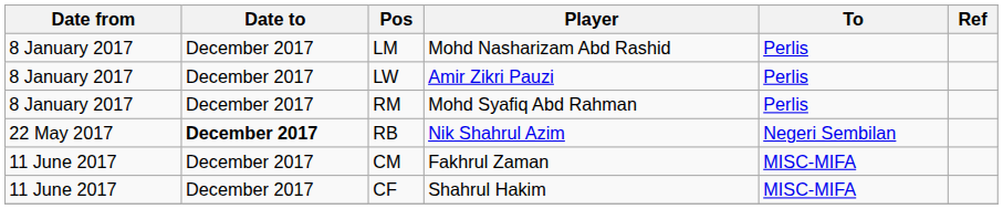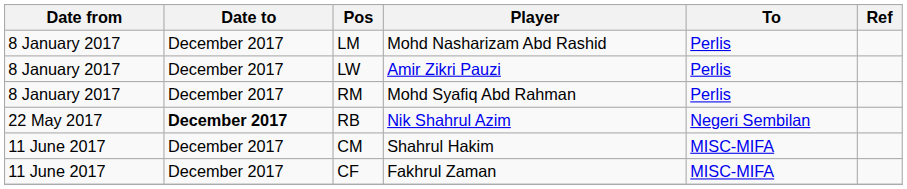CM | Player: Fakhrul Zaman -> Shahrul Hakim
CF | Player: Shahrul Hakim -> Fakhrul Zaman
